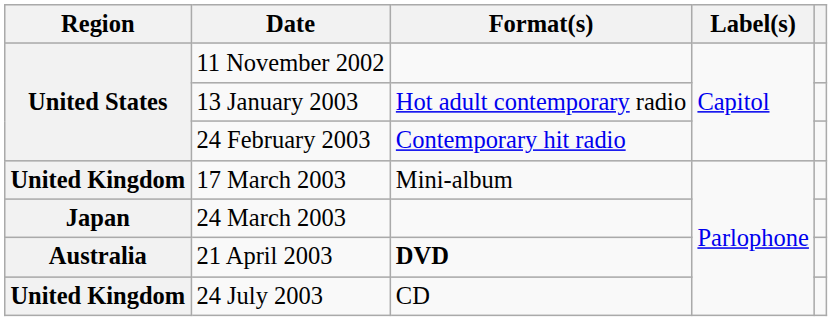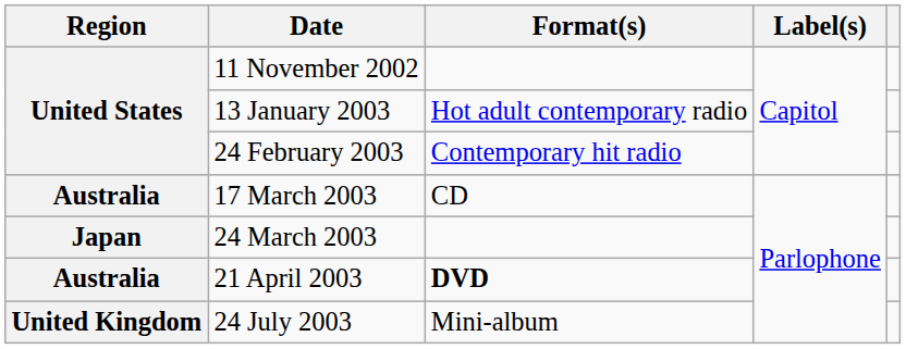17 March 2003 | Region: United Kingdom -> Australia
17 March 2003 | Format(s): Mini-album -> CD
24 July 2003 | Format(s): CD -> Mini-album
